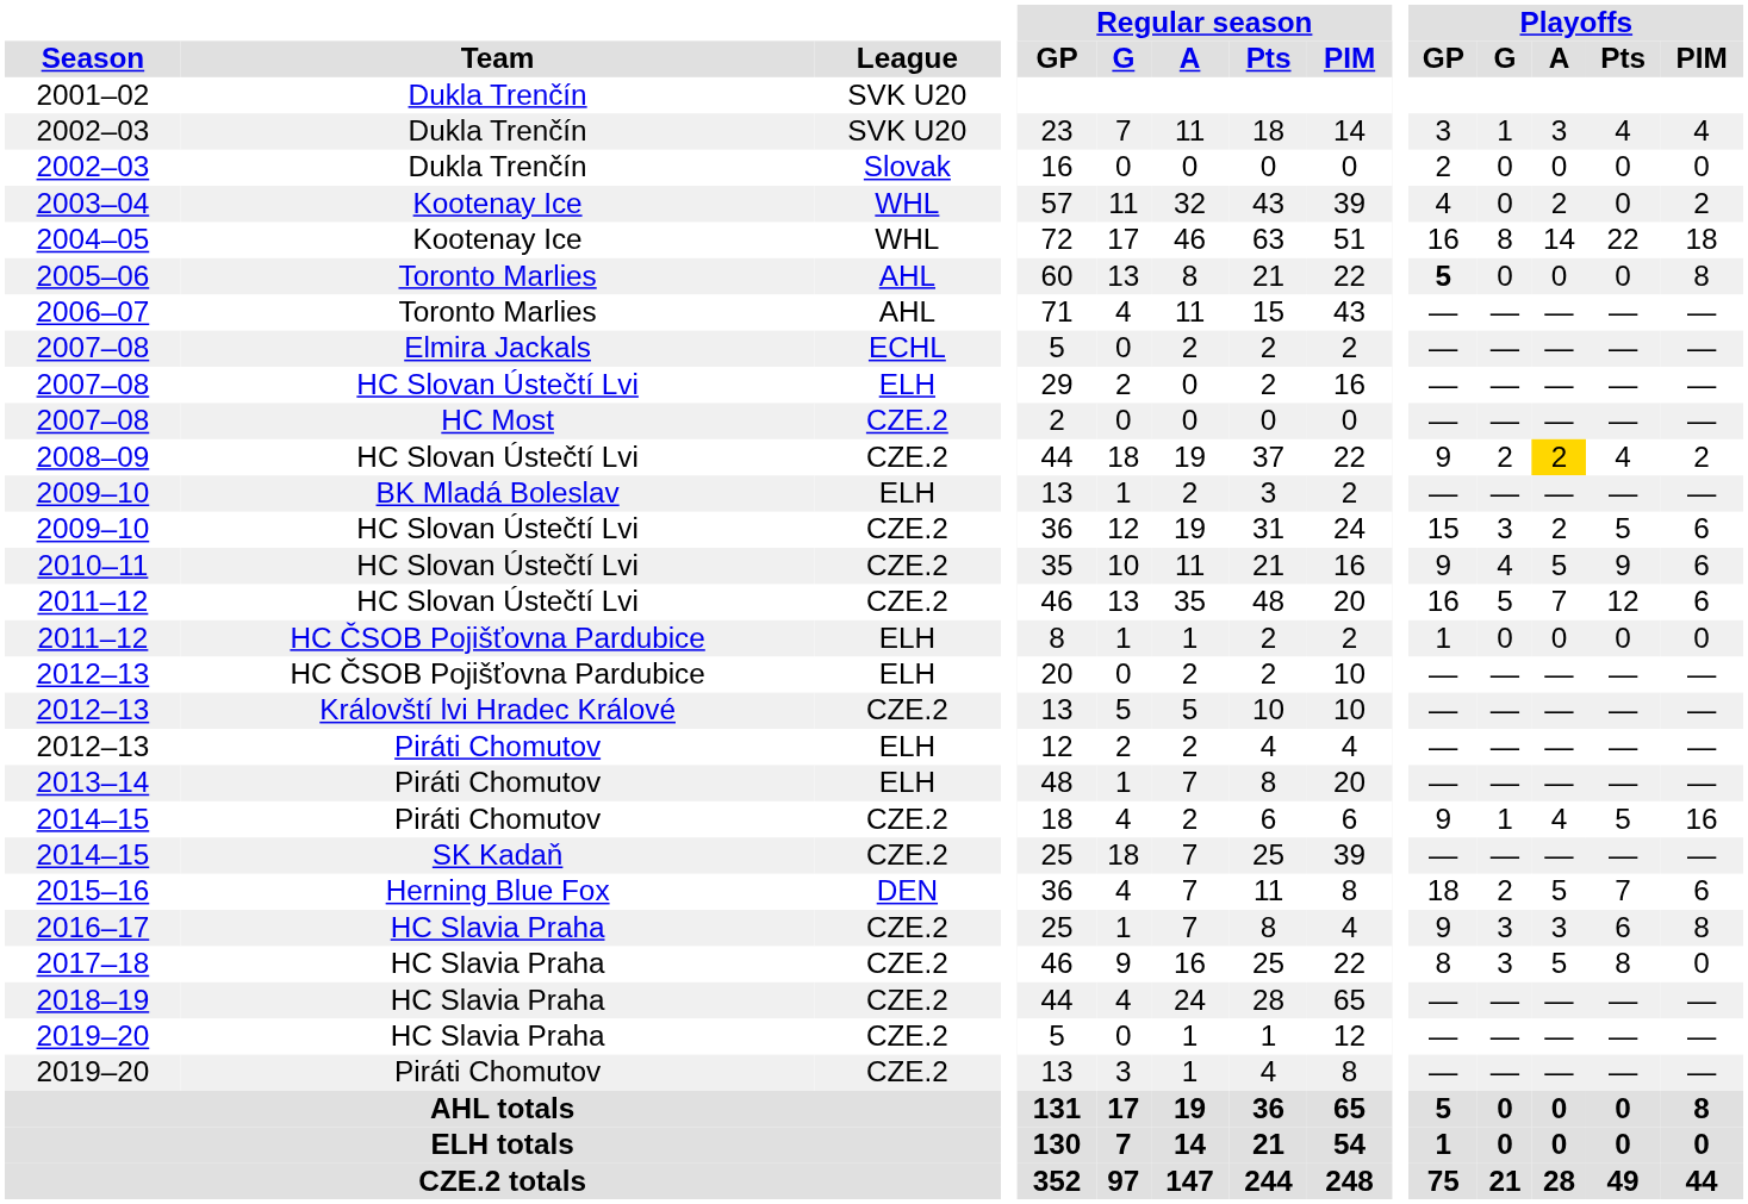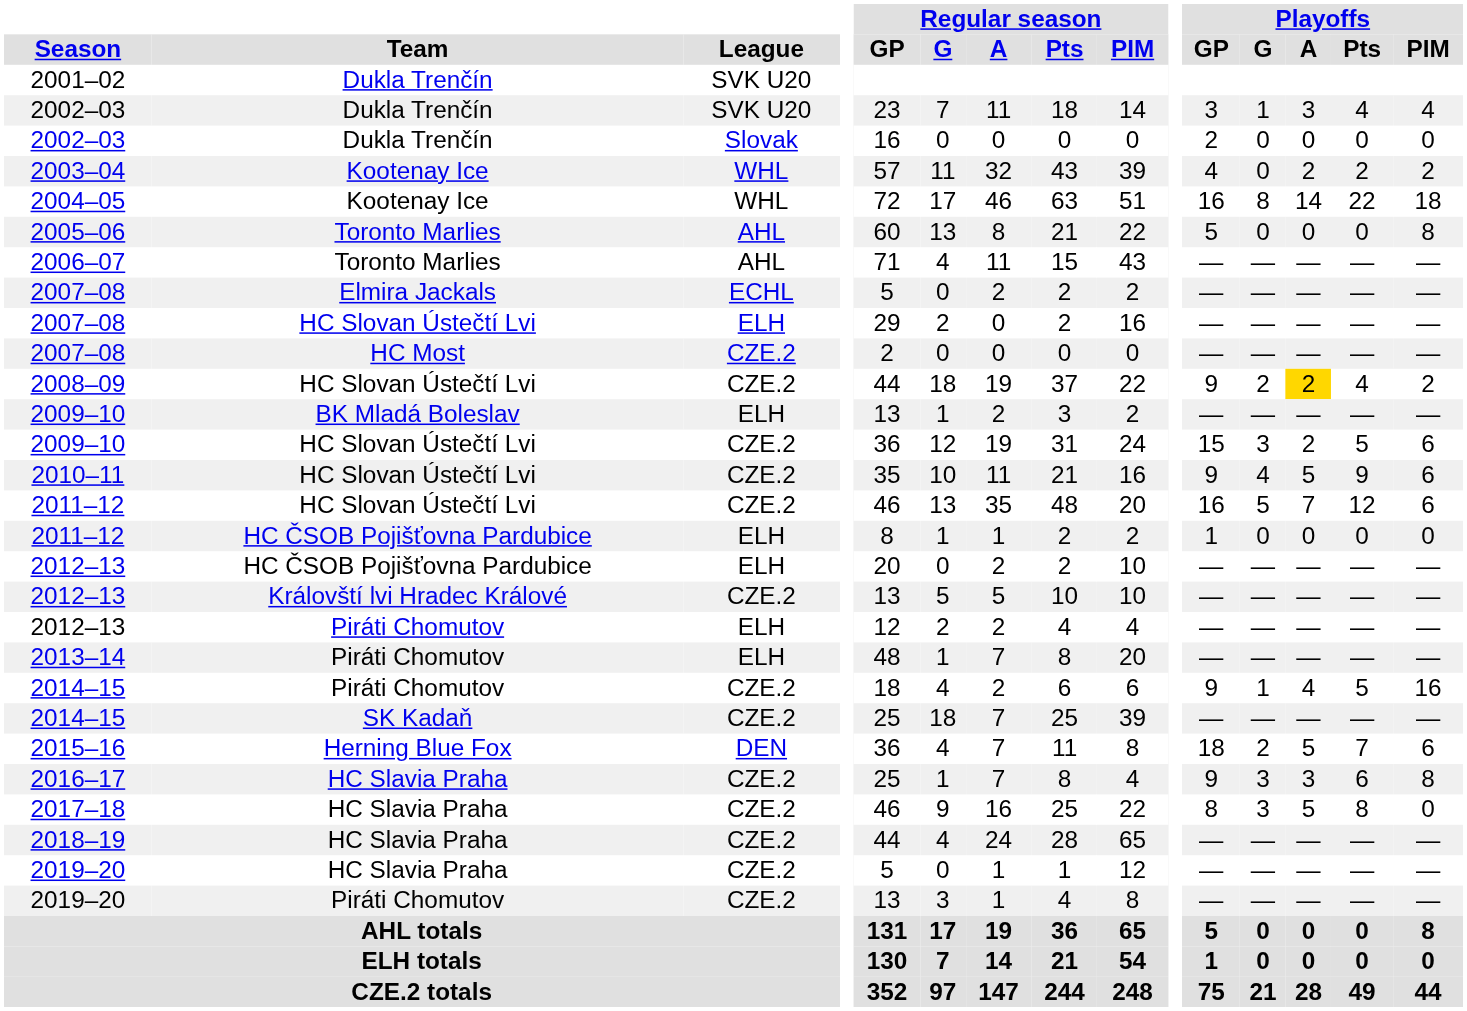2003–04 | Playoffs / Pts: 0 -> 2
2005–06 | Playoffs / GP: bold -> normal
